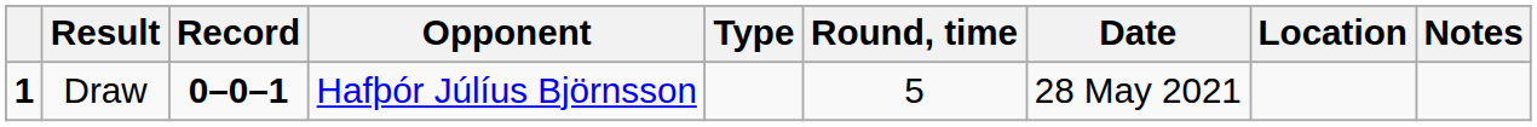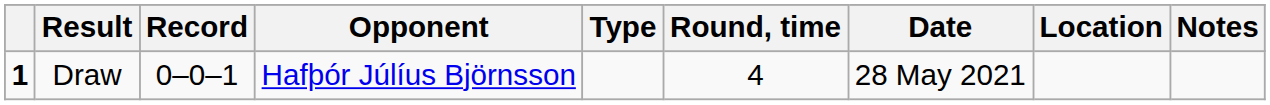Draw | Record: bold -> normal
Draw | Round, time: 5 -> 4
